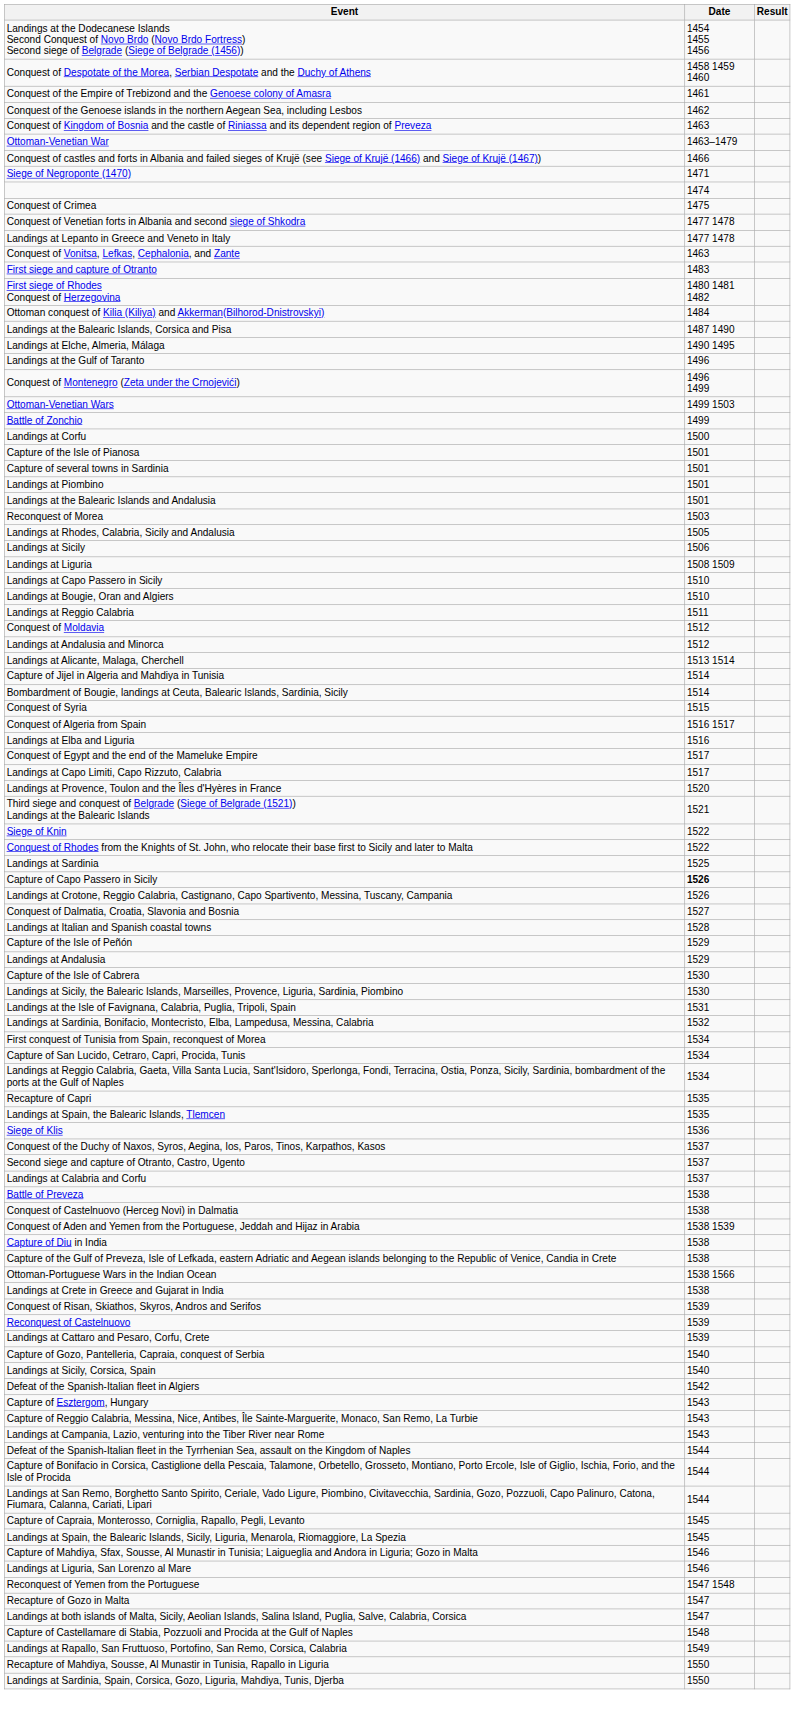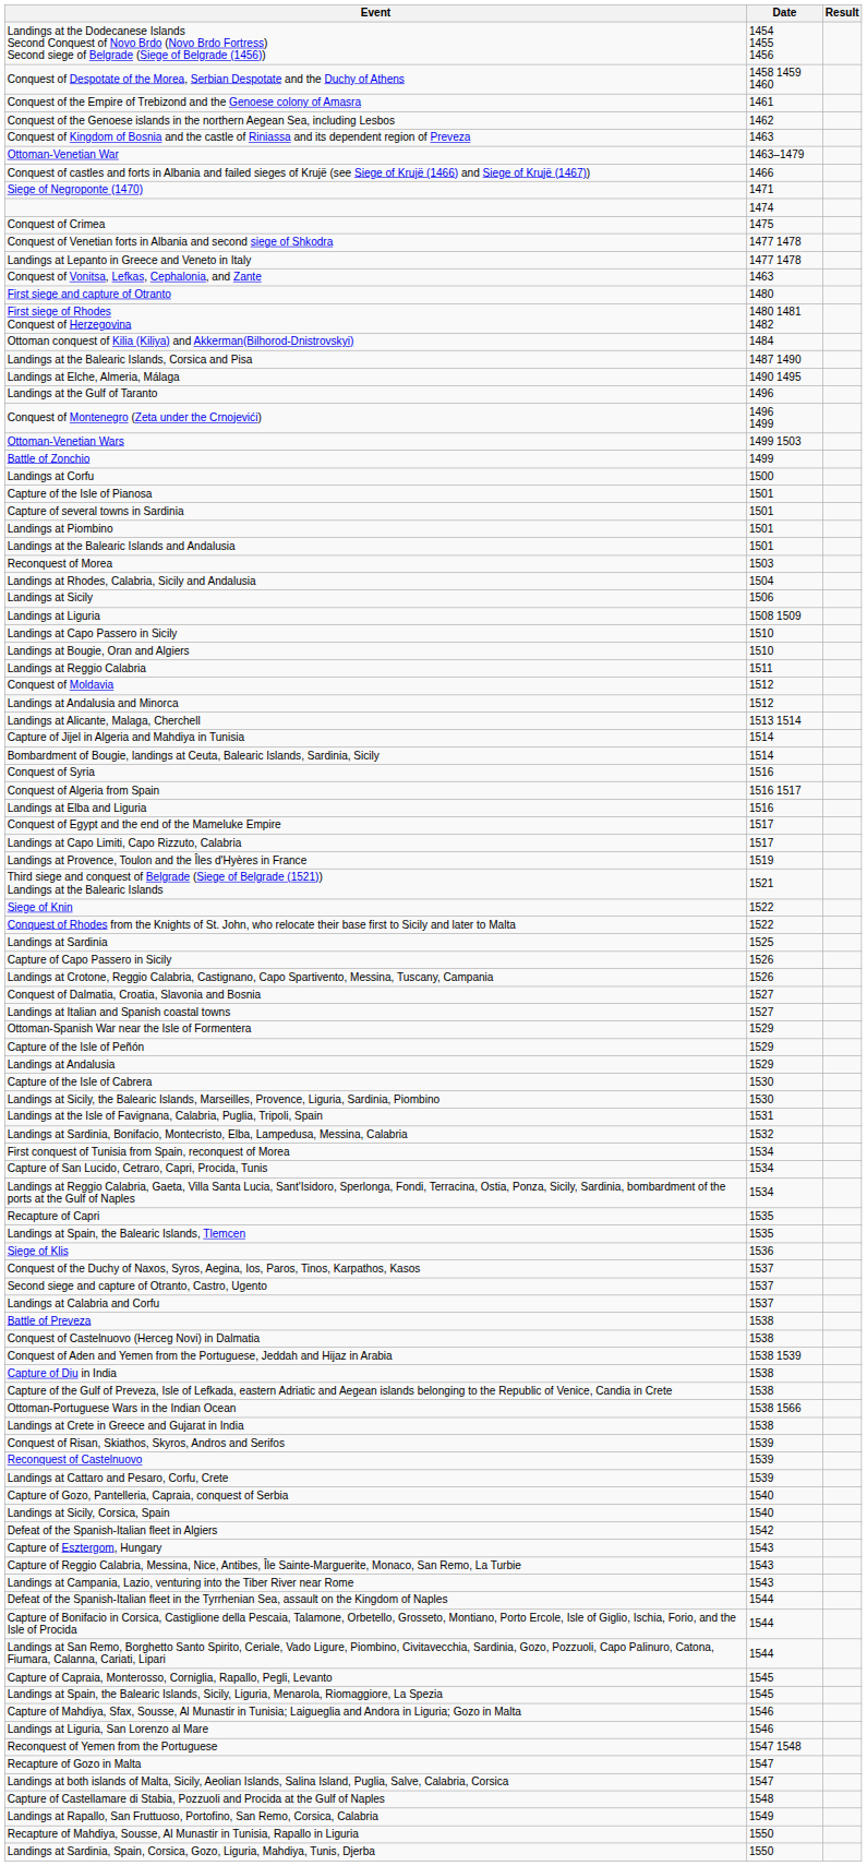First siege and capture of Otranto | Date: 1483 -> 1480
Landings at Rhodes, Calabria, Sicily and Andalusia | Date: 1505 -> 1504
Conquest of Syria | Date: 1515 -> 1516
Landings at Provence, Toulon and the Îles d'Hyères in France | Date: 1520 -> 1519
Capture of Capo Passero in Sicily | Date: bold -> normal
Landings at Italian and Spanish coastal towns | Date: 1528 -> 1527
+ row: Ottoman-Spanish War near the Isle of Formentera | 1529
